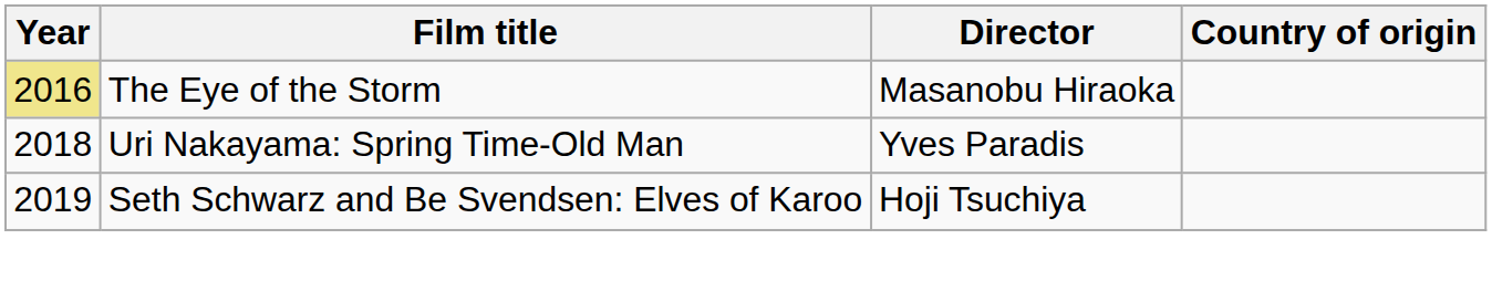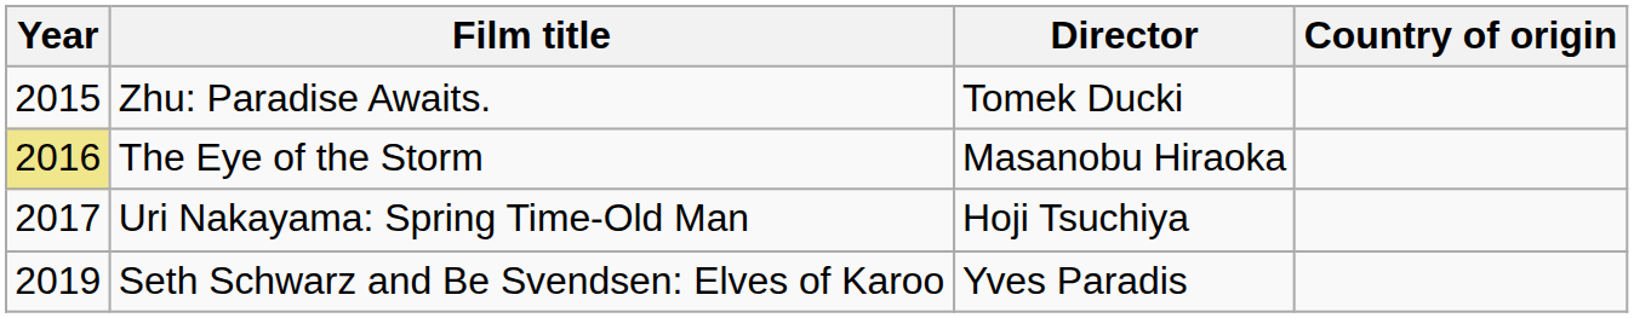+ row: 2015 | Zhu: Paradise Awaits. | Tomek Ducki
Uri Nakayama: Spring Time-Old Man | Year: 2018 -> 2017
Uri Nakayama: Spring Time-Old Man | Director: Yves Paradis -> Hoji Tsuchiya
Seth Schwarz and Be Svendsen: Elves of Karoo | Director: Hoji Tsuchiya -> Yves Paradis
